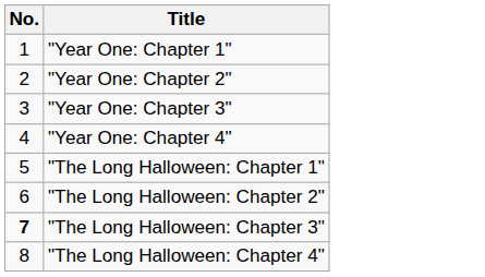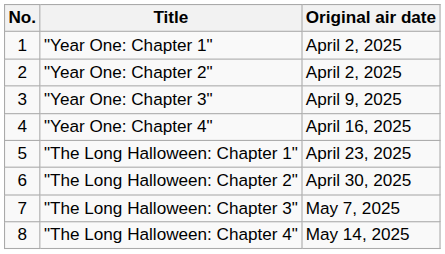+ column: Original air date | April 2, 2025 | April 2, 2025 | April 9, 2025 | April 16, 2025 | April 23, 2025 | April 30, 2025 | May 7, 2025 | May 14, 2025
"The Long Halloween: Chapter 3" | No.: bold -> normal
